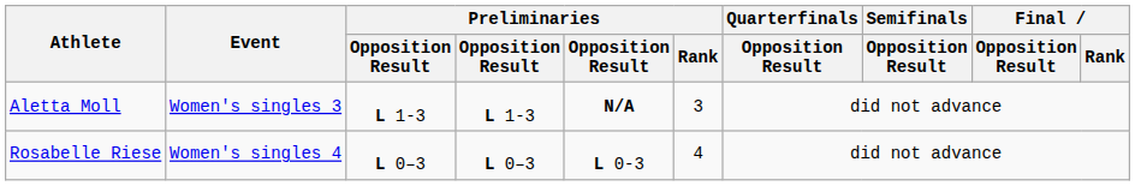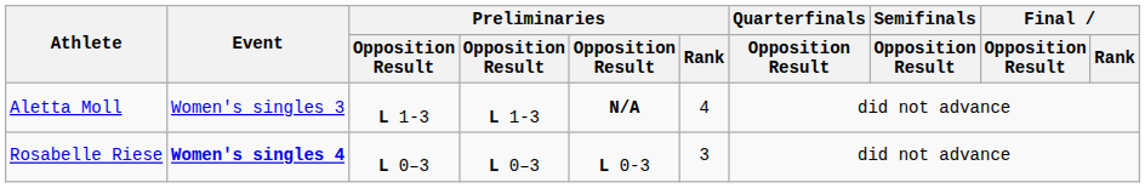Aletta Moll | Preliminaries / Rank: 3 -> 4
Rosabelle Riese | Event: normal -> bold
Rosabelle Riese | Preliminaries / Rank: 4 -> 3
